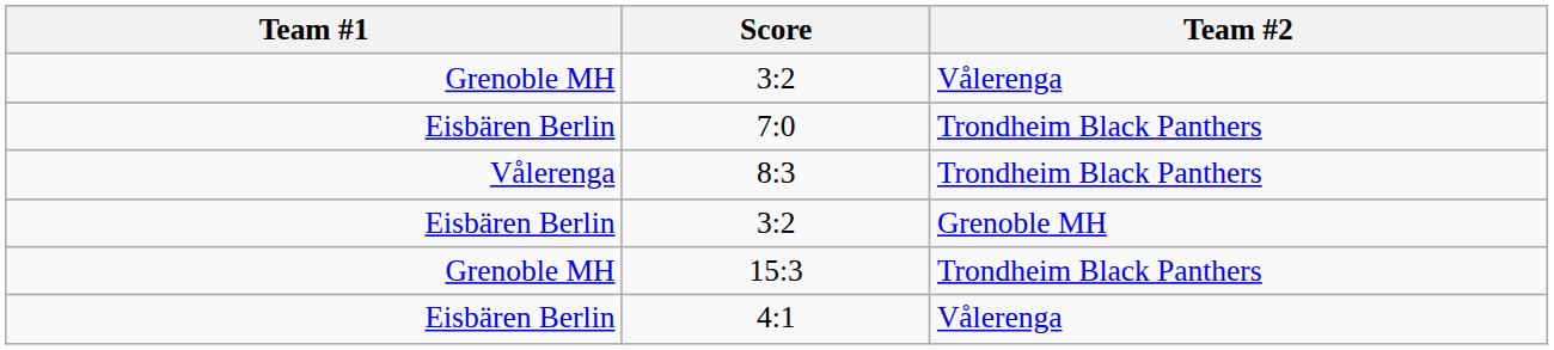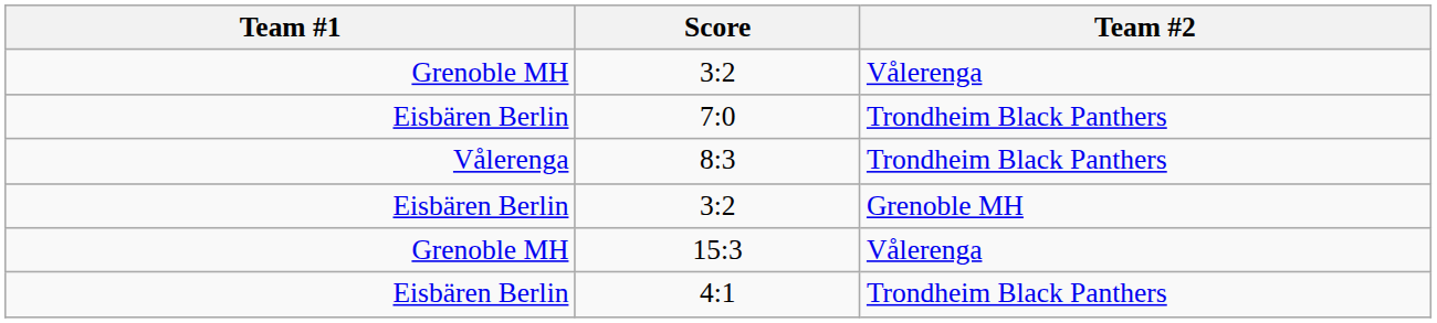15:3 | Team #2: Trondheim Black Panthers -> Vålerenga
4:1 | Team #2: Vålerenga -> Trondheim Black Panthers
